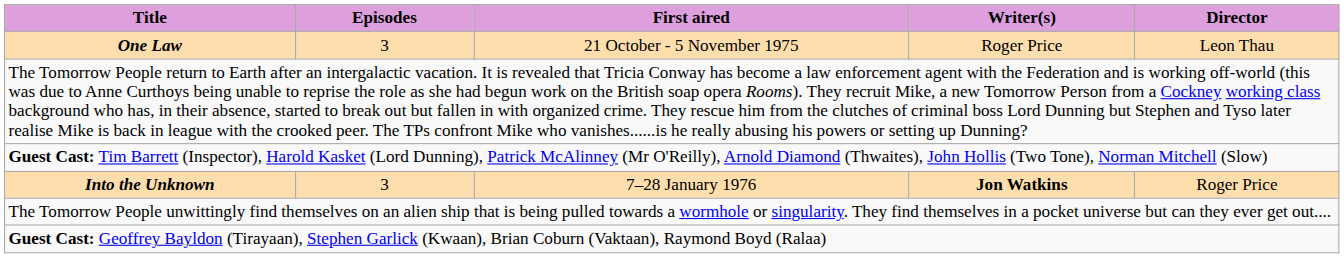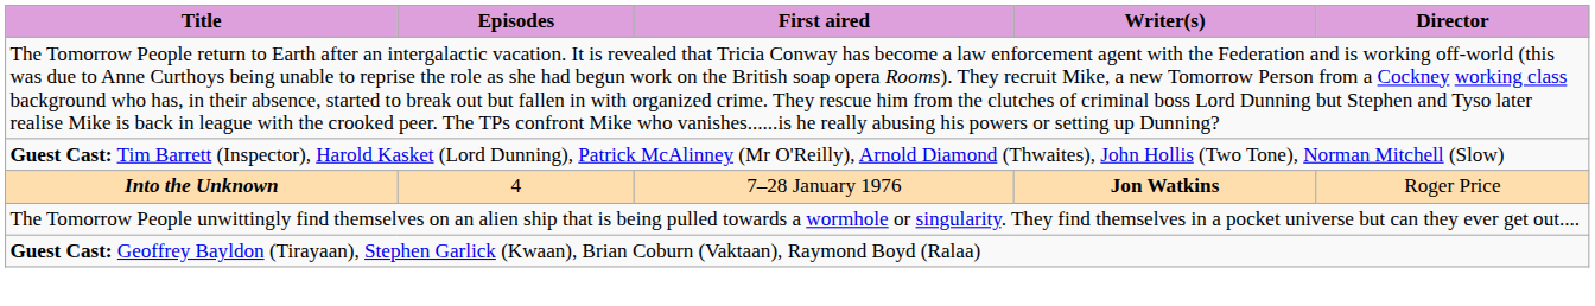- row: One Law | 3 | 21 October - 5 November 1975 | Roger Price | Leon Thau
Into the Unknown | Episodes: 3 -> 4
